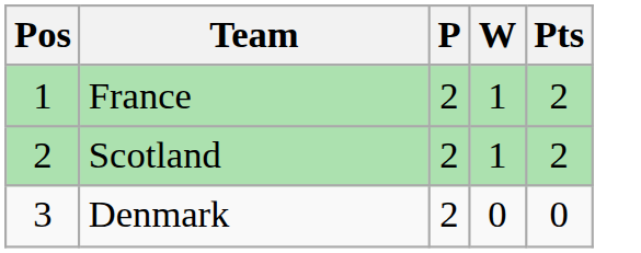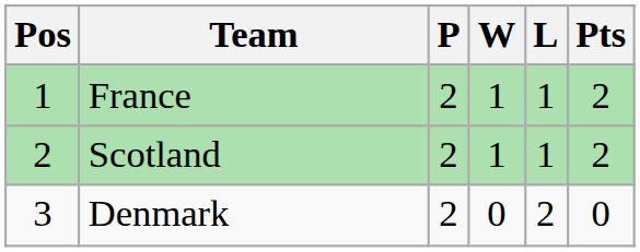+ column: L | 1 | 1 | 2
